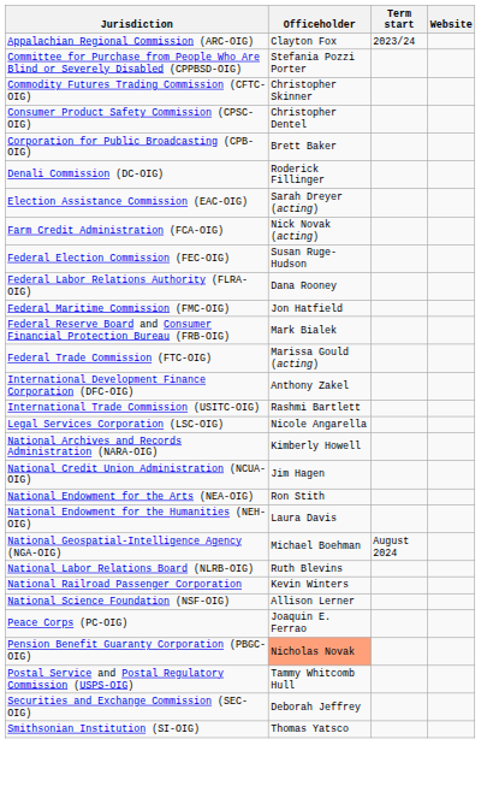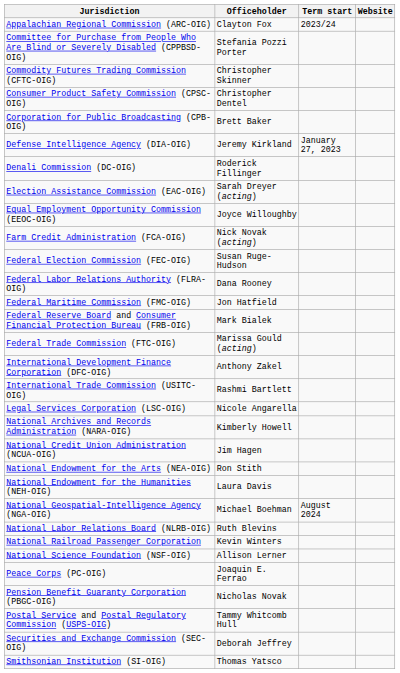+ row: Defense Intelligence Agency (DIA-OIG) | Jeremy Kirkland | January 27, 2023
+ row: Equal Employment Opportunity Commission (EEOC-OIG) | Joyce Willoughby
Pension Benefit Guaranty Corporation (PBGC-OIG) | Officeholder: lightsalmon background -> no background
